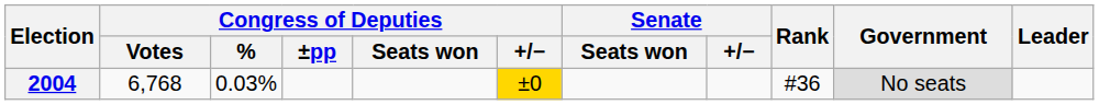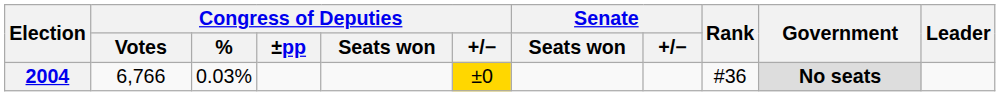2004 | Congress of Deputies / Votes: 6,768 -> 6,766
2004 | Government: normal -> bold
